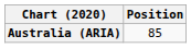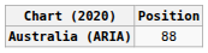Australia (ARIA) | Position: 85 -> 88
